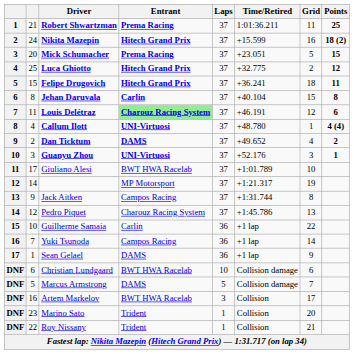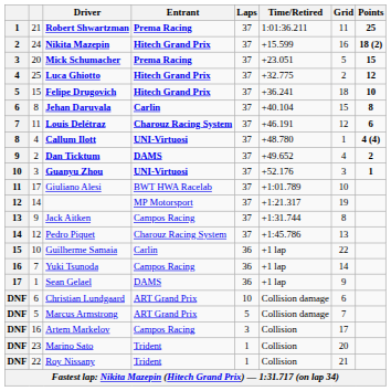Felipe Drugovich | Points: 11 -> 10
Louis Delétraz | Entrant: lightgreen background -> no background
Christian Lundgaard | Entrant: BWT HWA Racelab -> ART Grand Prix
Marcus Armstrong | Entrant: DAMS -> ART Grand Prix
Artem Markelov | Entrant: BWT HWA Racelab -> Campos Racing
